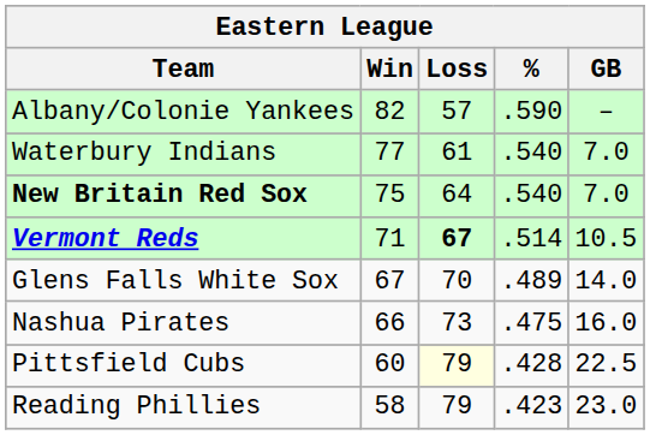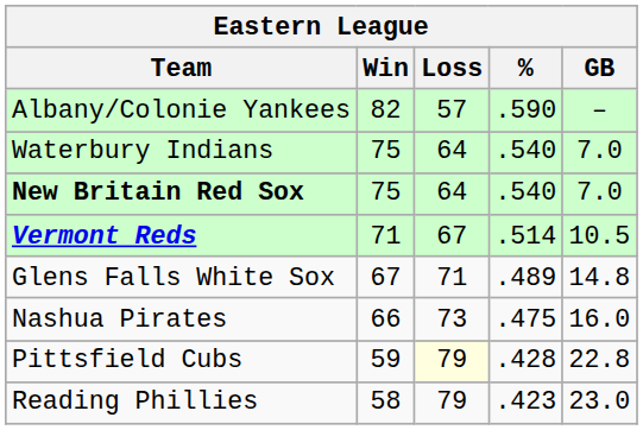Waterbury Indians | Win: 77 -> 75
Waterbury Indians | Loss: 61 -> 64
Vermont Reds | Loss: bold -> normal
Glens Falls White Sox | Loss: 70 -> 71
Glens Falls White Sox | GB: 14.0 -> 14.8
Pittsfield Cubs | Win: 60 -> 59
Pittsfield Cubs | GB: 22.5 -> 22.8
